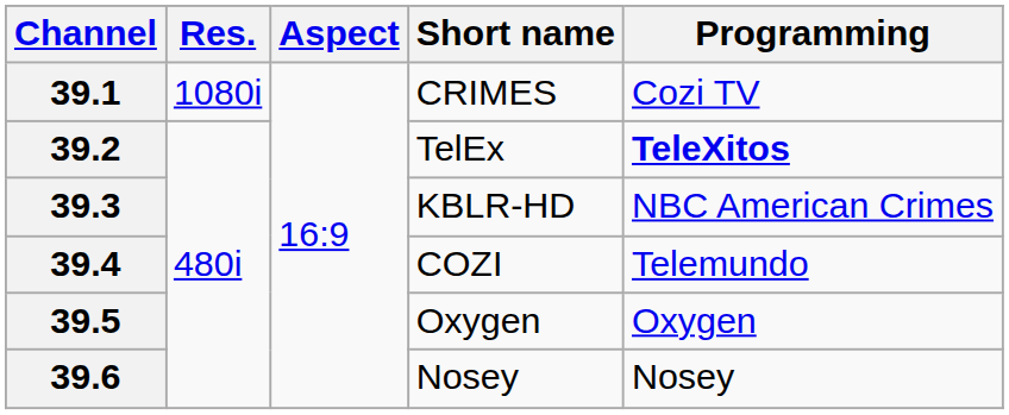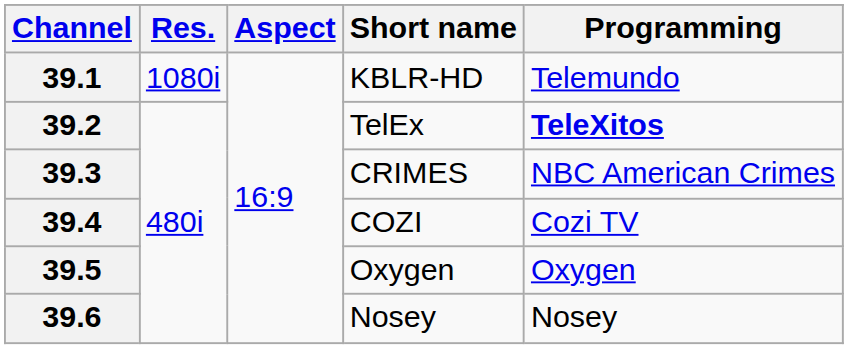39.1 | Short name: CRIMES -> KBLR-HD
39.1 | Programming: Cozi TV -> Telemundo
39.3 | Short name: KBLR-HD -> CRIMES
39.4 | Programming: Telemundo -> Cozi TV
